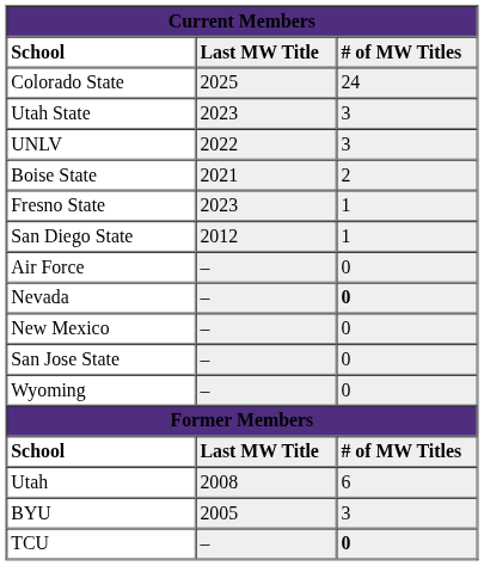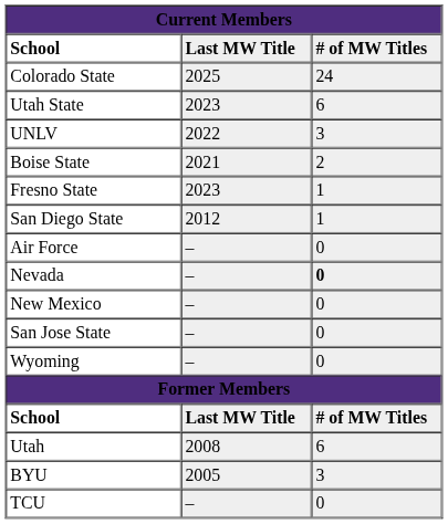Utah State | column 3: 3 -> 6
TCU | column 3: bold -> normal
